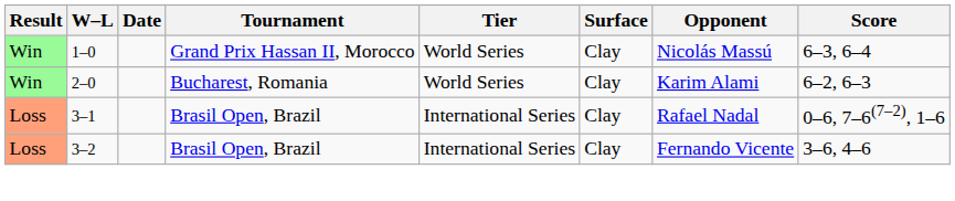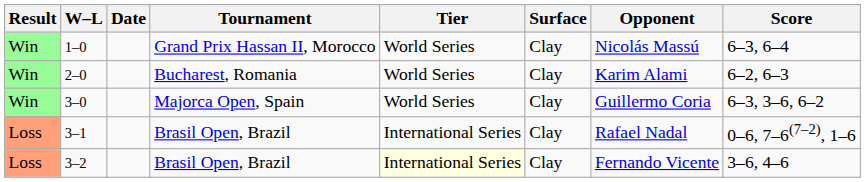+ row: Win | 3–0 | Majorca Open, Spain | World Series | Clay | Guillermo Coria | 6–3, 3–6, 6–2
3–2 | Tier: no background -> lightyellow background
